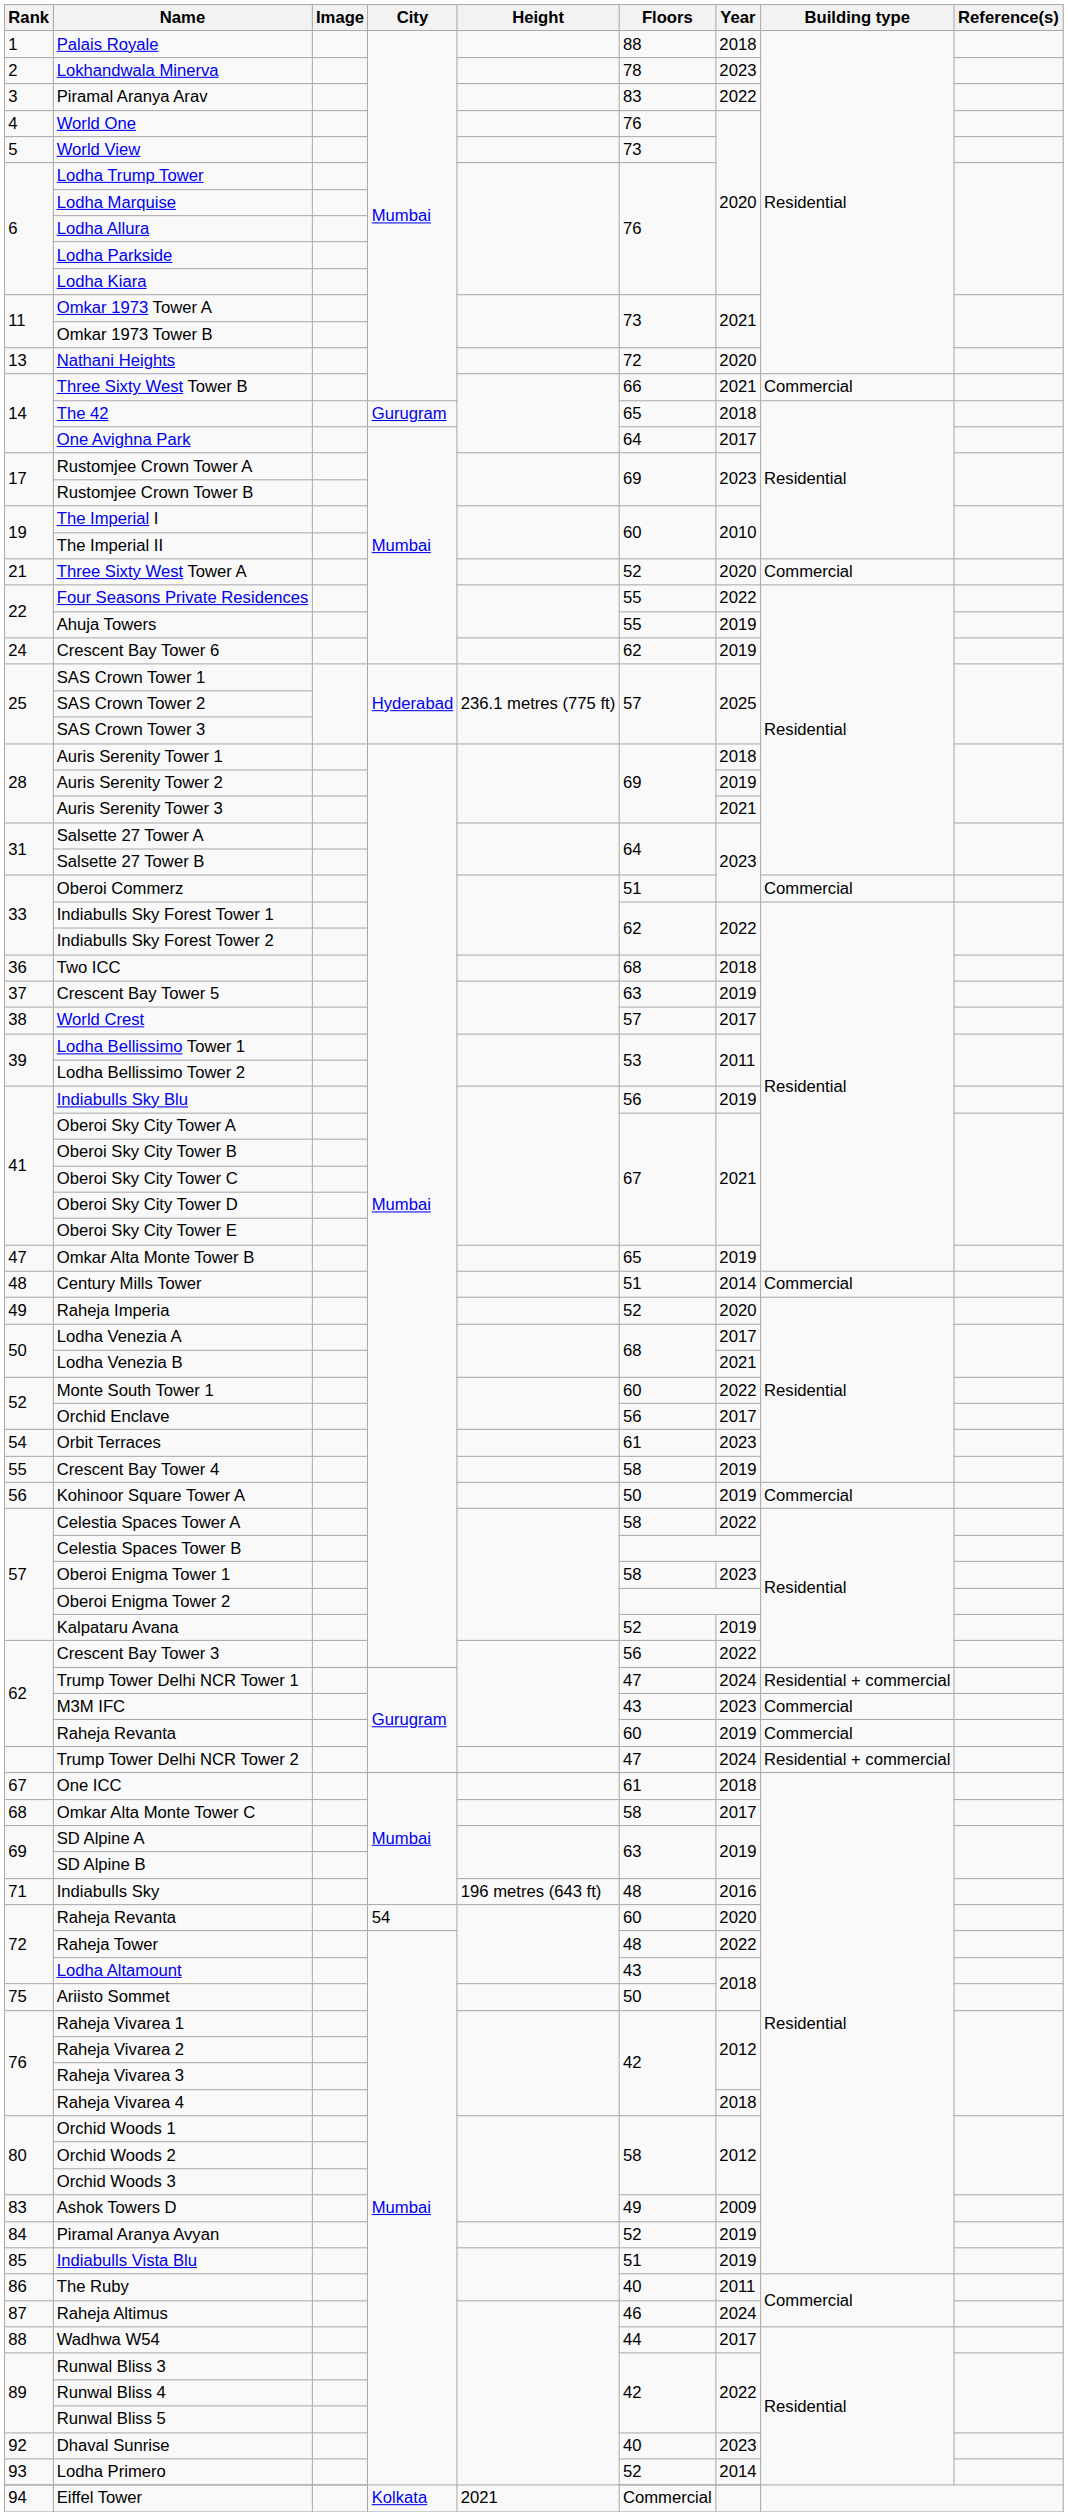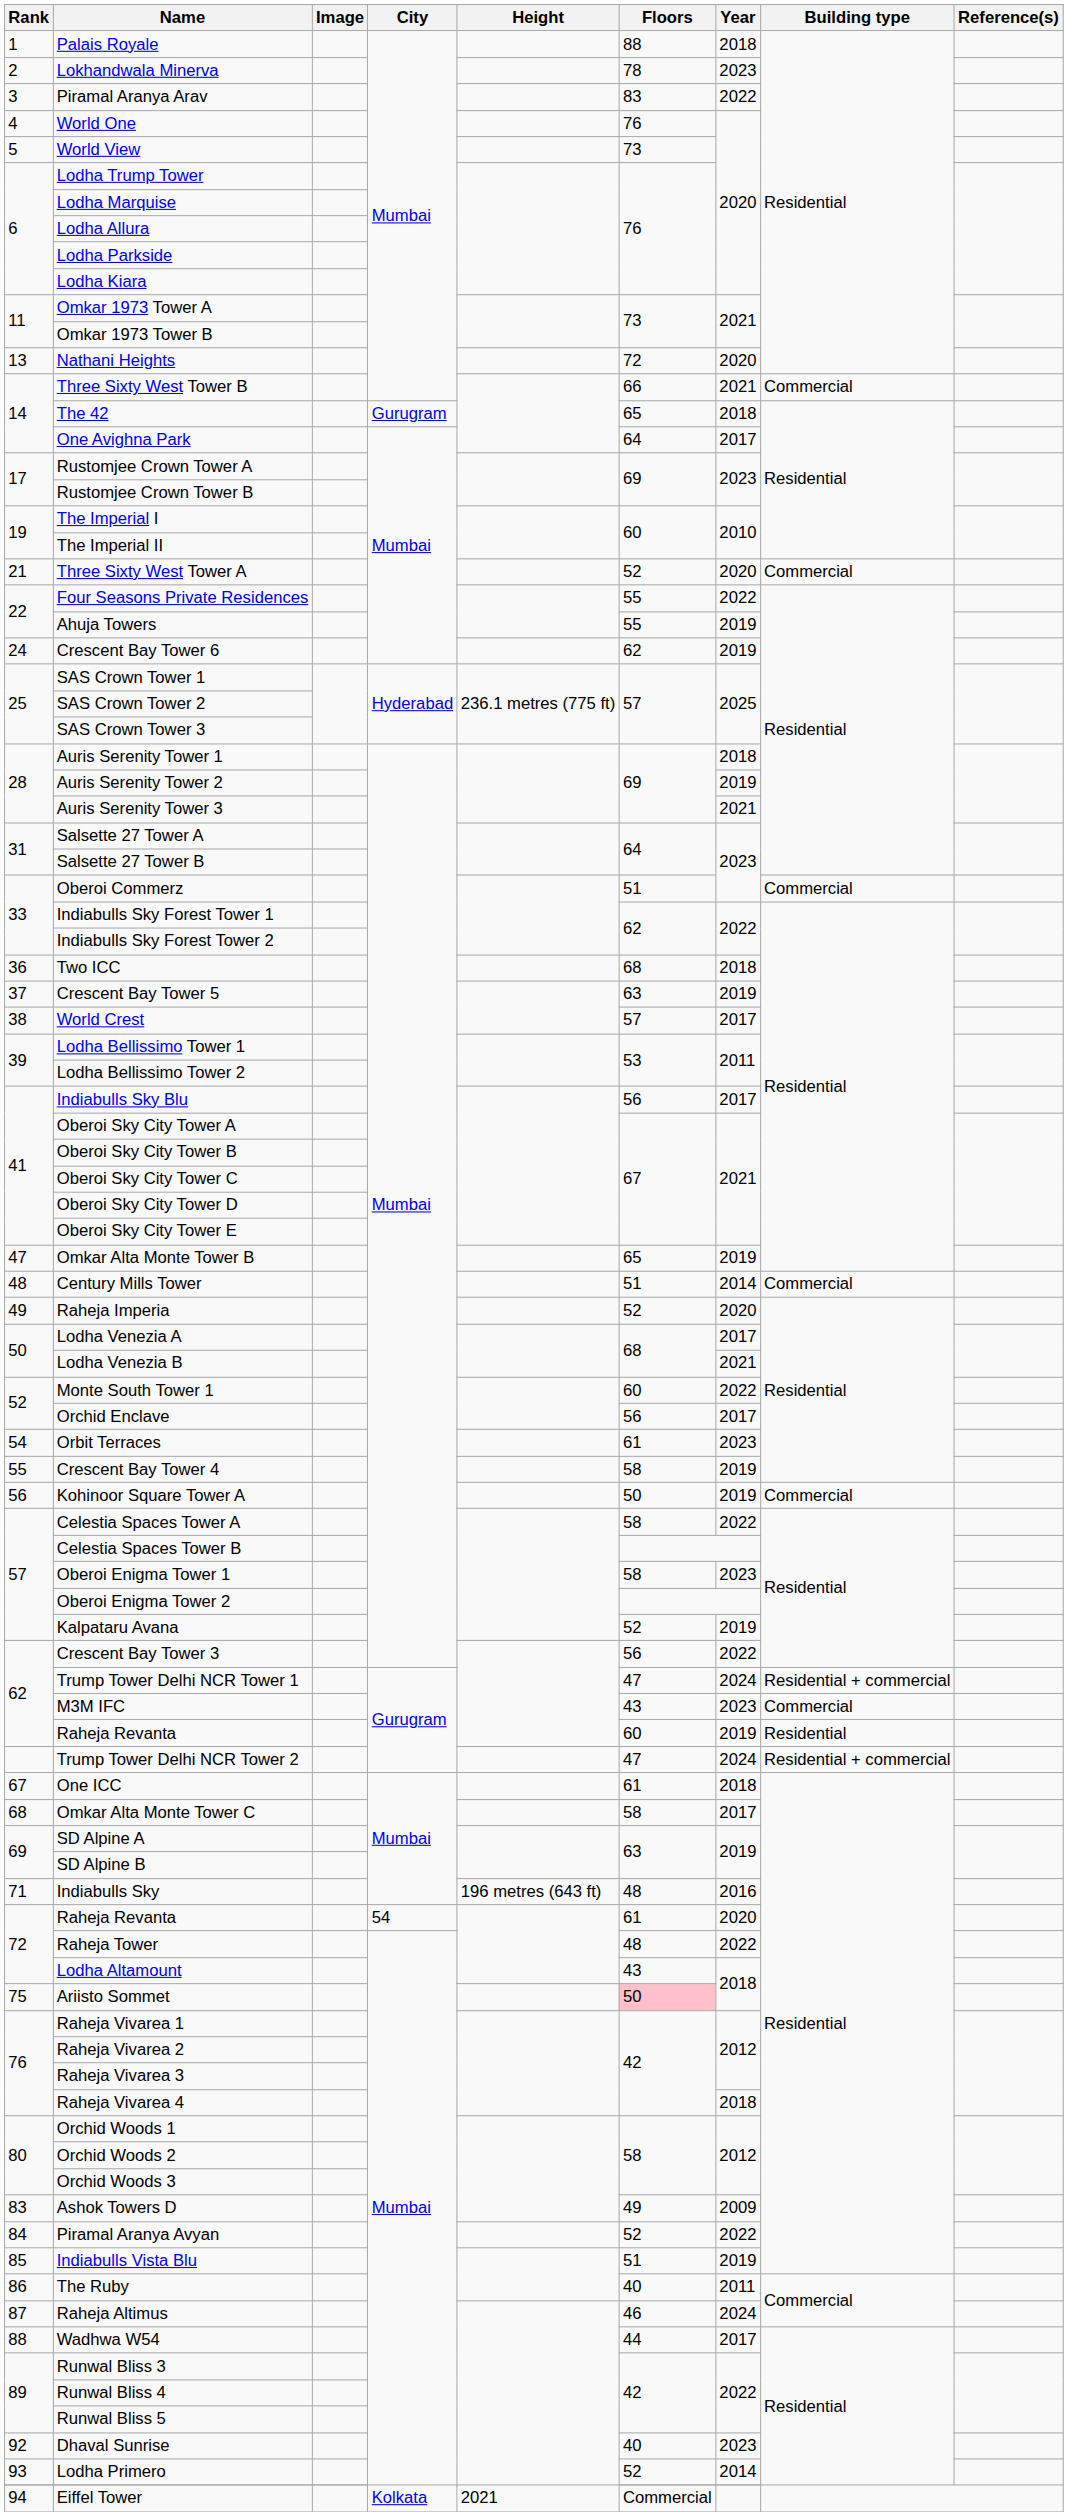Indiabulls Sky Blu | Year: 2019 -> 2017
62 / Raheja Revanta | Building type: Commercial -> Residential
72 / Raheja Revanta | Floors: 60 -> 61
Ariisto Sommet | Floors: no background -> pink background
Piramal Aranya Avyan | Year: 2019 -> 2022
